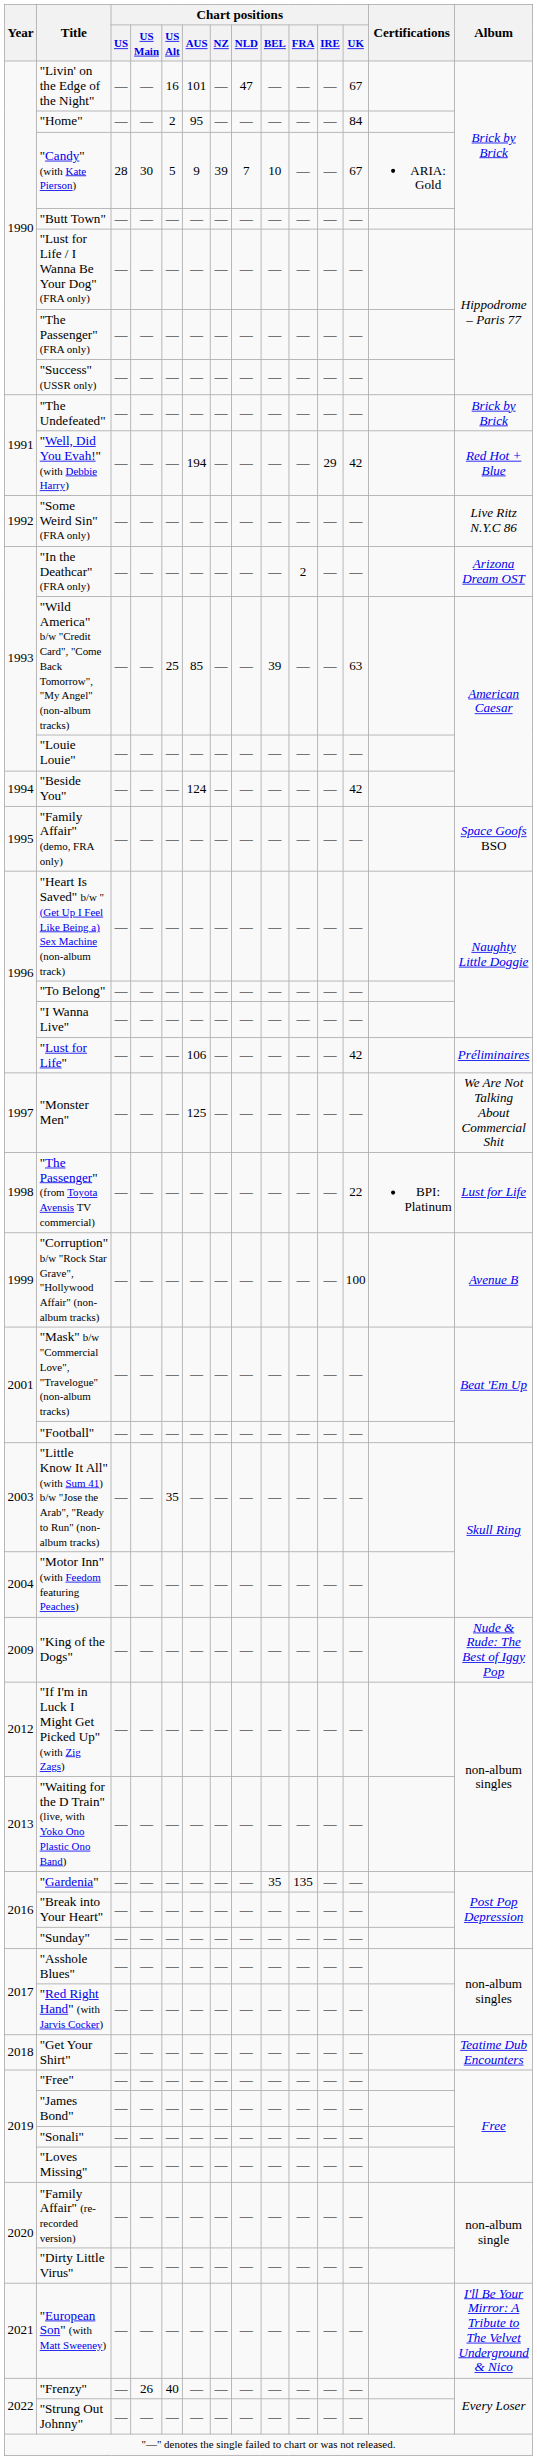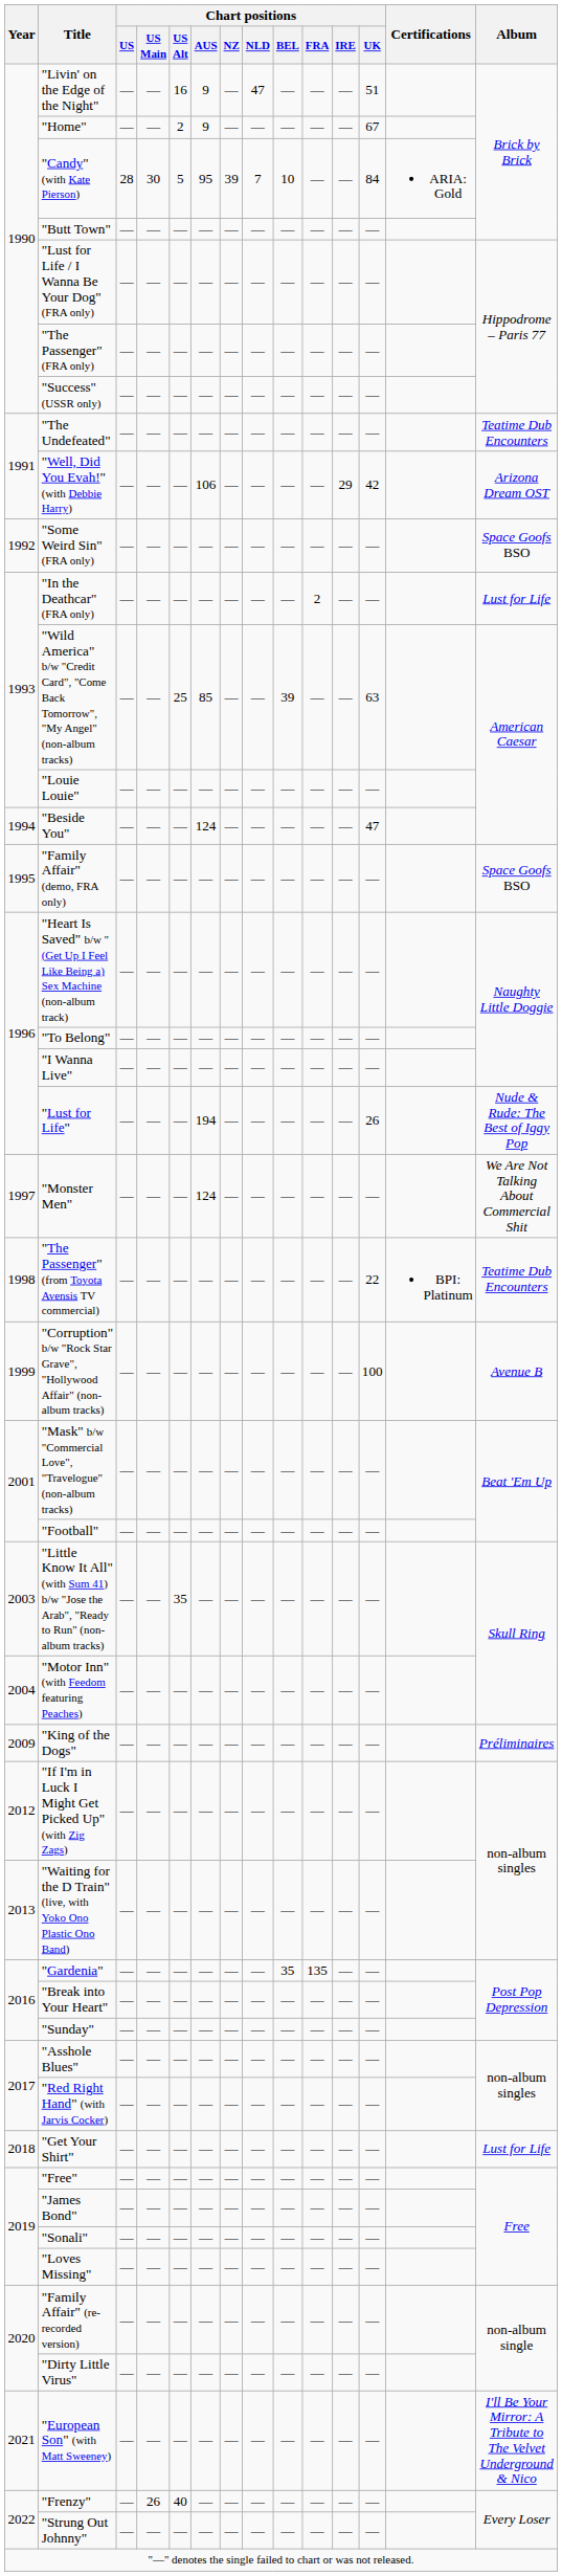"Livin' on the Edge of the Night" | Chart positions / AUS: 101 -> 9
"Livin' on the Edge of the Night" | Chart positions / UK: 67 -> 51
"Home" | Chart positions / AUS: 95 -> 9
"Home" | Chart positions / UK: 84 -> 67
"Candy" (with Kate Pierson) | Chart positions / AUS: 9 -> 95
"Candy" (with Kate Pierson) | Chart positions / UK: 67 -> 84
"The Undefeated" | Album: Brick by Brick -> Teatime Dub Encounters
"Well, Did You Evah!" (with Debbie Harry) | Chart positions / AUS: 194 -> 106
"Well, Did You Evah!" (with Debbie Harry) | Album: Red Hot + Blue -> Arizona Dream OST
"Some Weird Sin" (FRA only) | Album: Live Ritz N.Y.C 86 -> Space Goofs BSO
"In the Deathcar" (FRA only) | Album: Arizona Dream OST -> Lust for Life
"Beside You" | Chart positions / UK: 42 -> 47
"Lust for Life" | Chart positions / AUS: 106 -> 194
"Lust for Life" | Chart positions / UK: 42 -> 26
"Lust for Life" | Album: Préliminaires -> Nude & Rude: The Best of Iggy Pop
"Monster Men" | Chart positions / AUS: 125 -> 124
"The Passenger" (from Toyota Avensis TV commercial) | Album: Lust for Life -> Teatime Dub Encounters
"King of the Dogs" | Album: Nude & Rude: The Best of Iggy Pop -> Préliminaires
"Get Your Shirt" | Album: Teatime Dub Encounters -> Lust for Life
